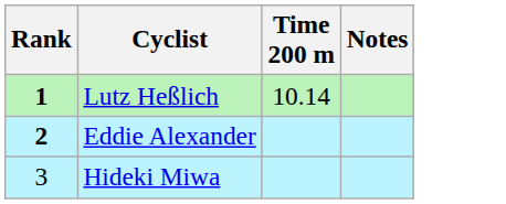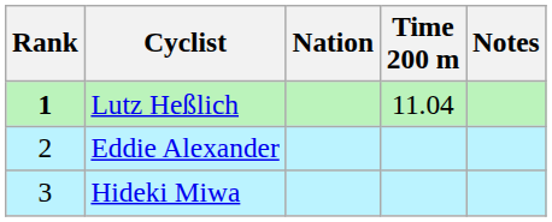+ column: Nation
Lutz Heßlich | Time 200 m: 10.14 -> 11.04
Eddie Alexander | Rank: bold -> normal
